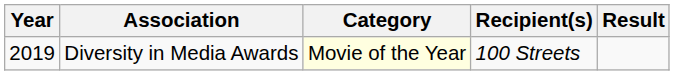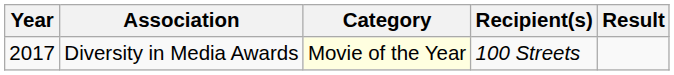Diversity in Media Awards | Year: 2019 -> 2017
